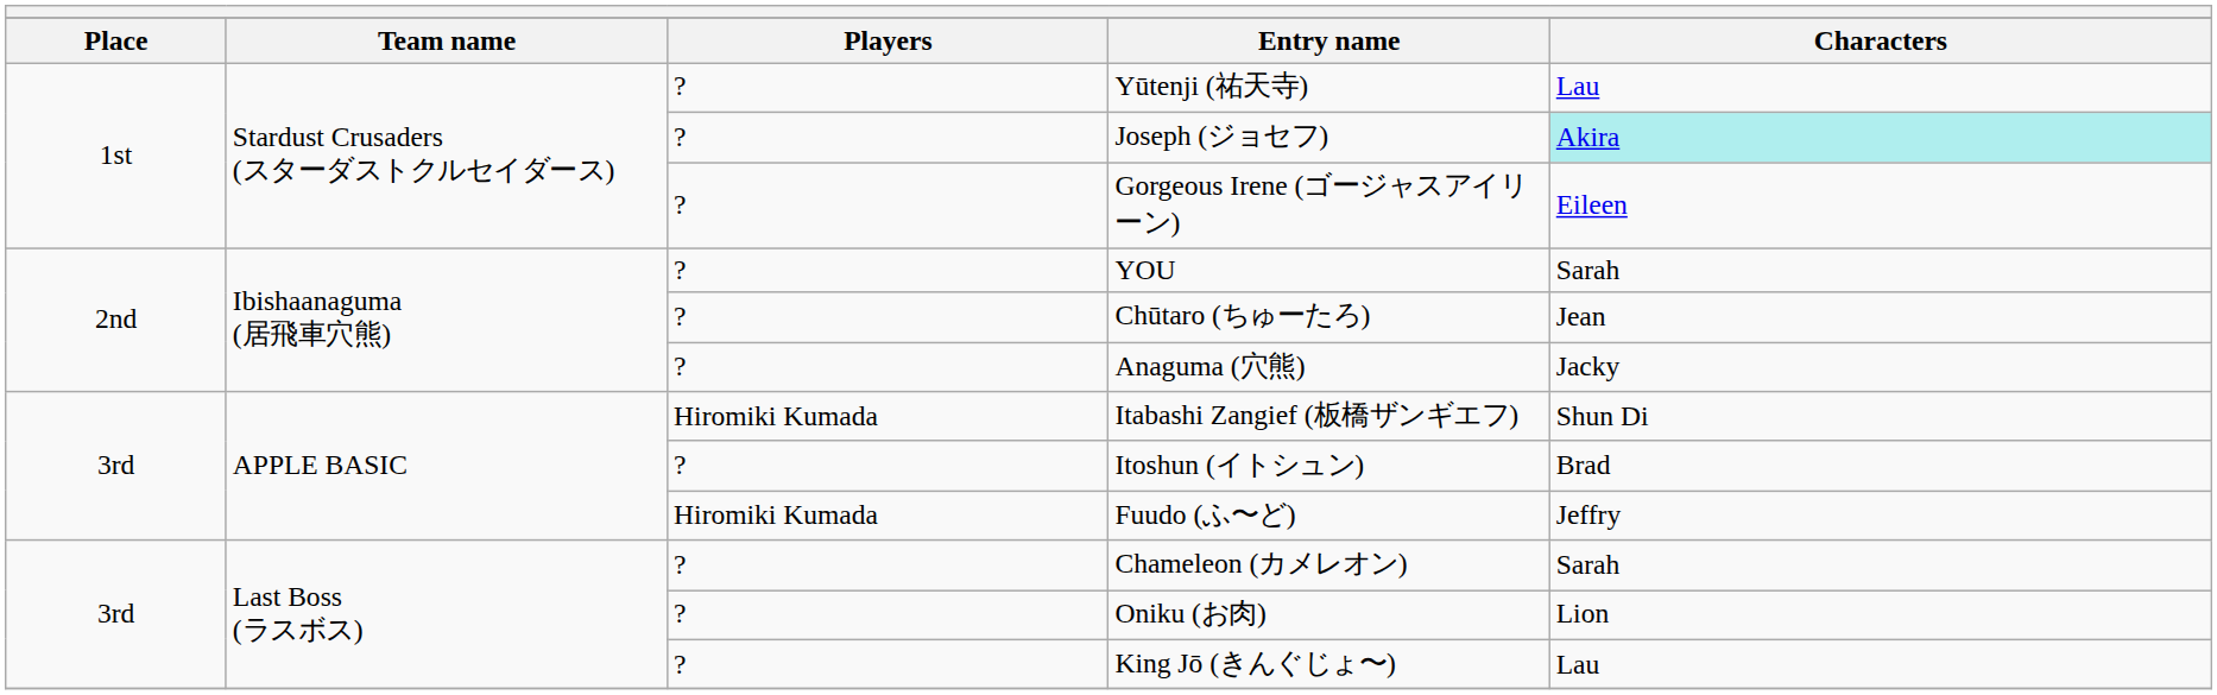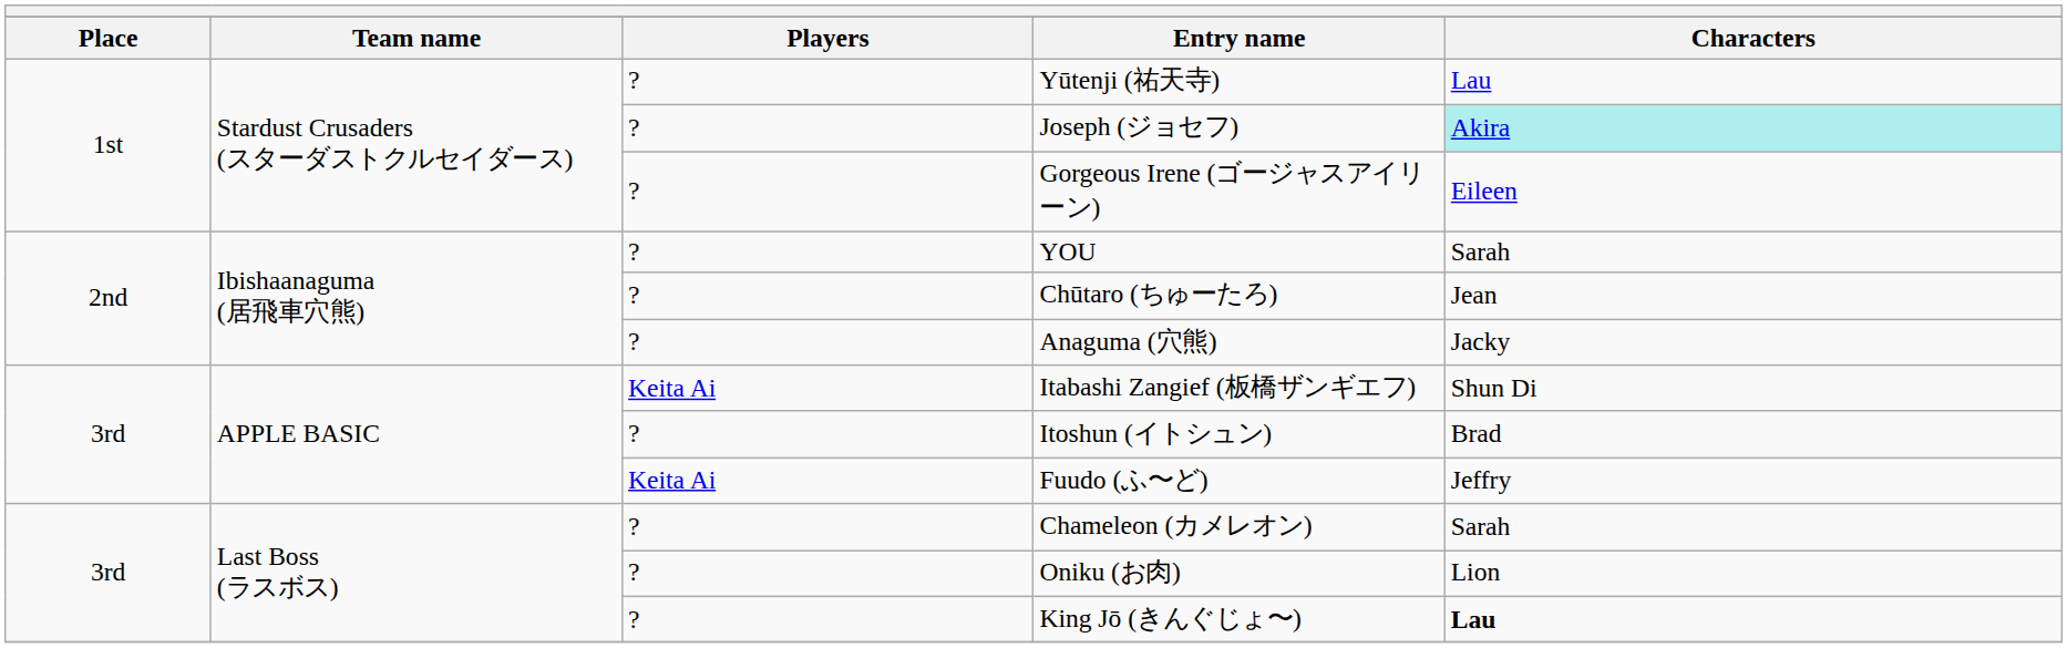Itabashi Zangief (板橋ザンギエフ) | Players: Hiromiki Kumada -> Keita Ai
Fuudo (ふ〜ど) | Players: Hiromiki Kumada -> Keita Ai
King Jō (きんぐじょ〜) | Characters: normal -> bold
